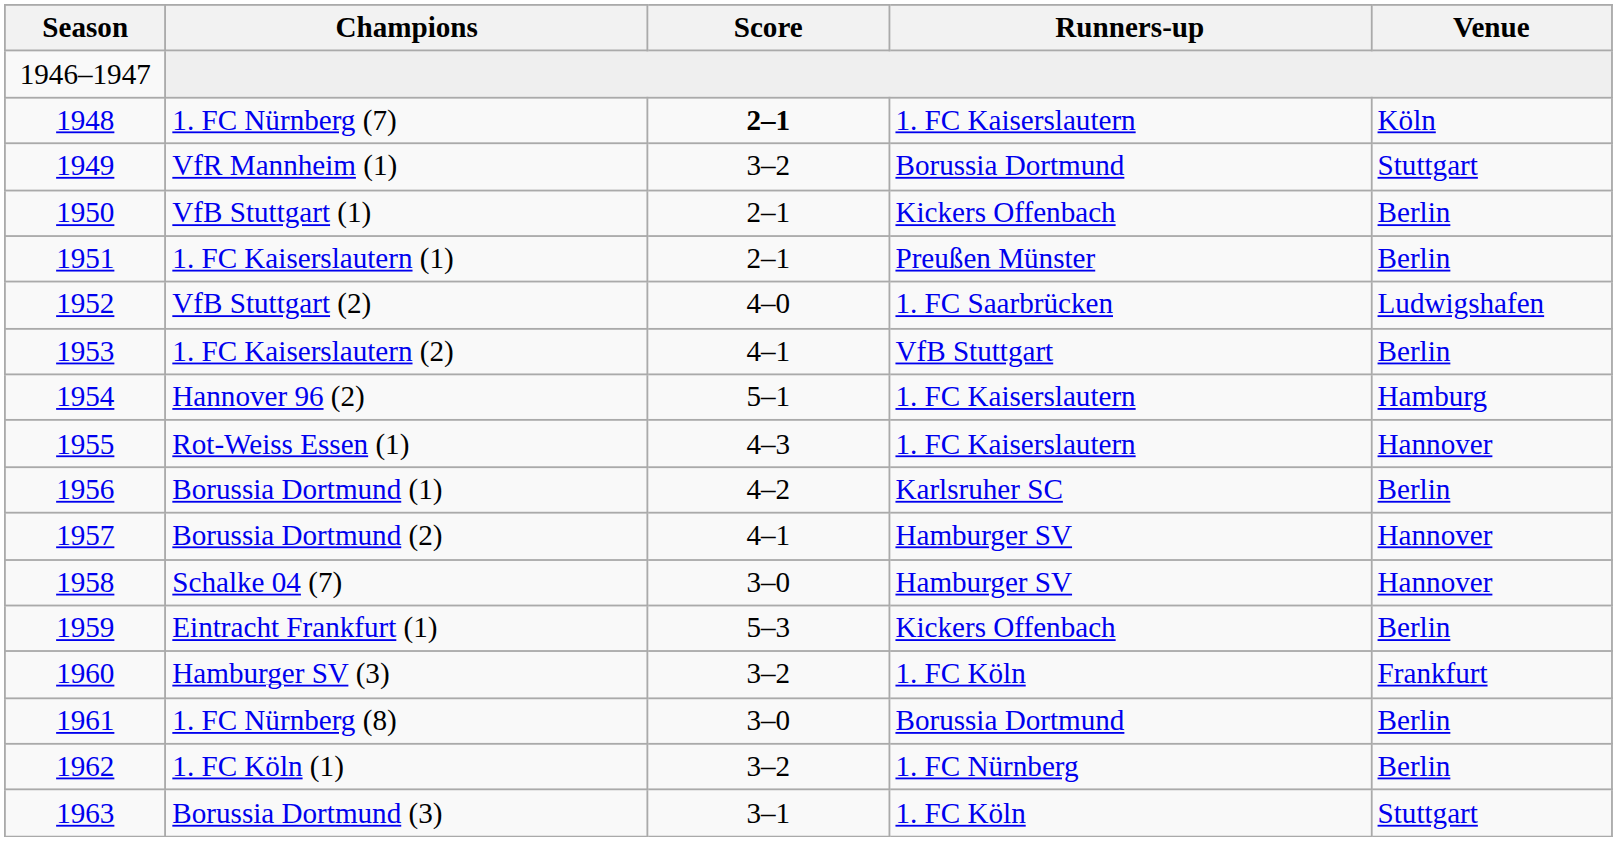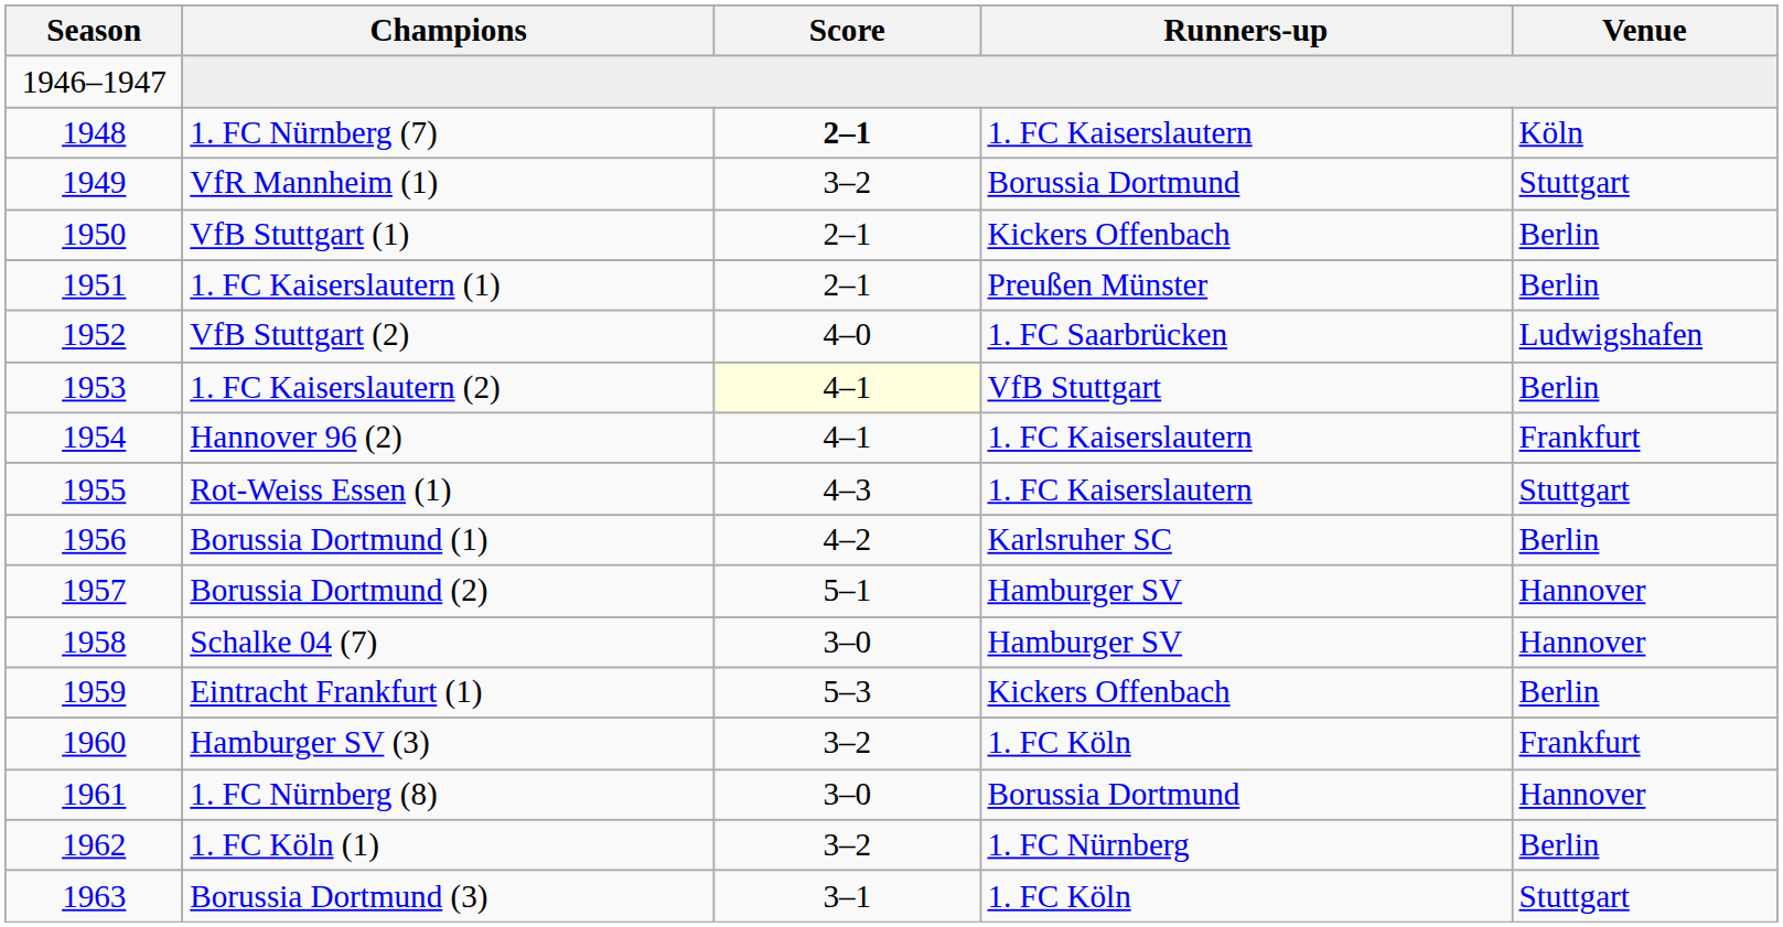1. FC Kaiserslautern (2) | Score: no background -> lightyellow background
Hannover 96 (2) | Score: 5–1 -> 4–1
Hannover 96 (2) | Venue: Hamburg -> Frankfurt
Rot-Weiss Essen (1) | Venue: Hannover -> Stuttgart
Borussia Dortmund (2) | Score: 4–1 -> 5–1
1. FC Nürnberg (8) | Venue: Berlin -> Hannover
